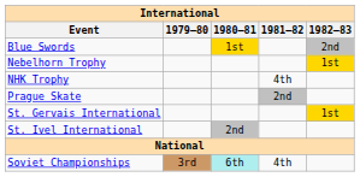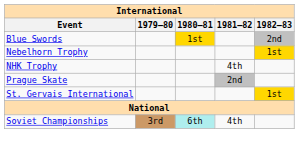- row: St. Ivel International | 2nd
